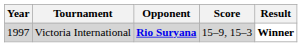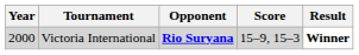Victoria International | Year: 1997 -> 2000
